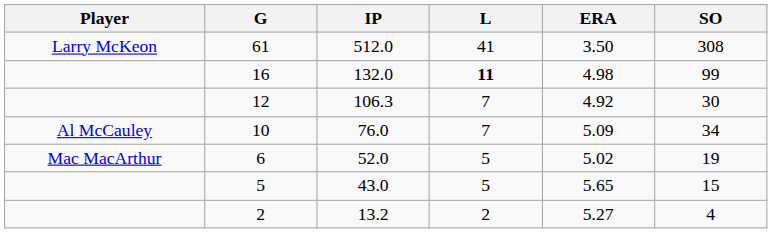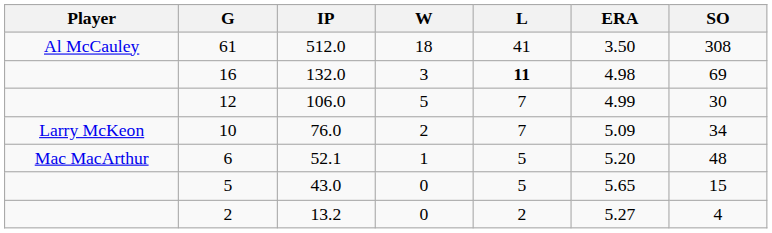+ column: W | 18 | 3 | 5 | 2 | 1 | 0 | 0
61 | Player: Larry McKeon -> Al McCauley
16 | SO: 99 -> 69
12 | IP: 106.3 -> 106.0
12 | ERA: 4.92 -> 4.99
10 | Player: Al McCauley -> Larry McKeon
6 | IP: 52.0 -> 52.1
6 | ERA: 5.02 -> 5.20
6 | SO: 19 -> 48
